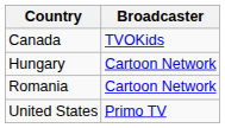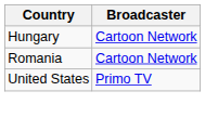- row: Canada | TVOKids
